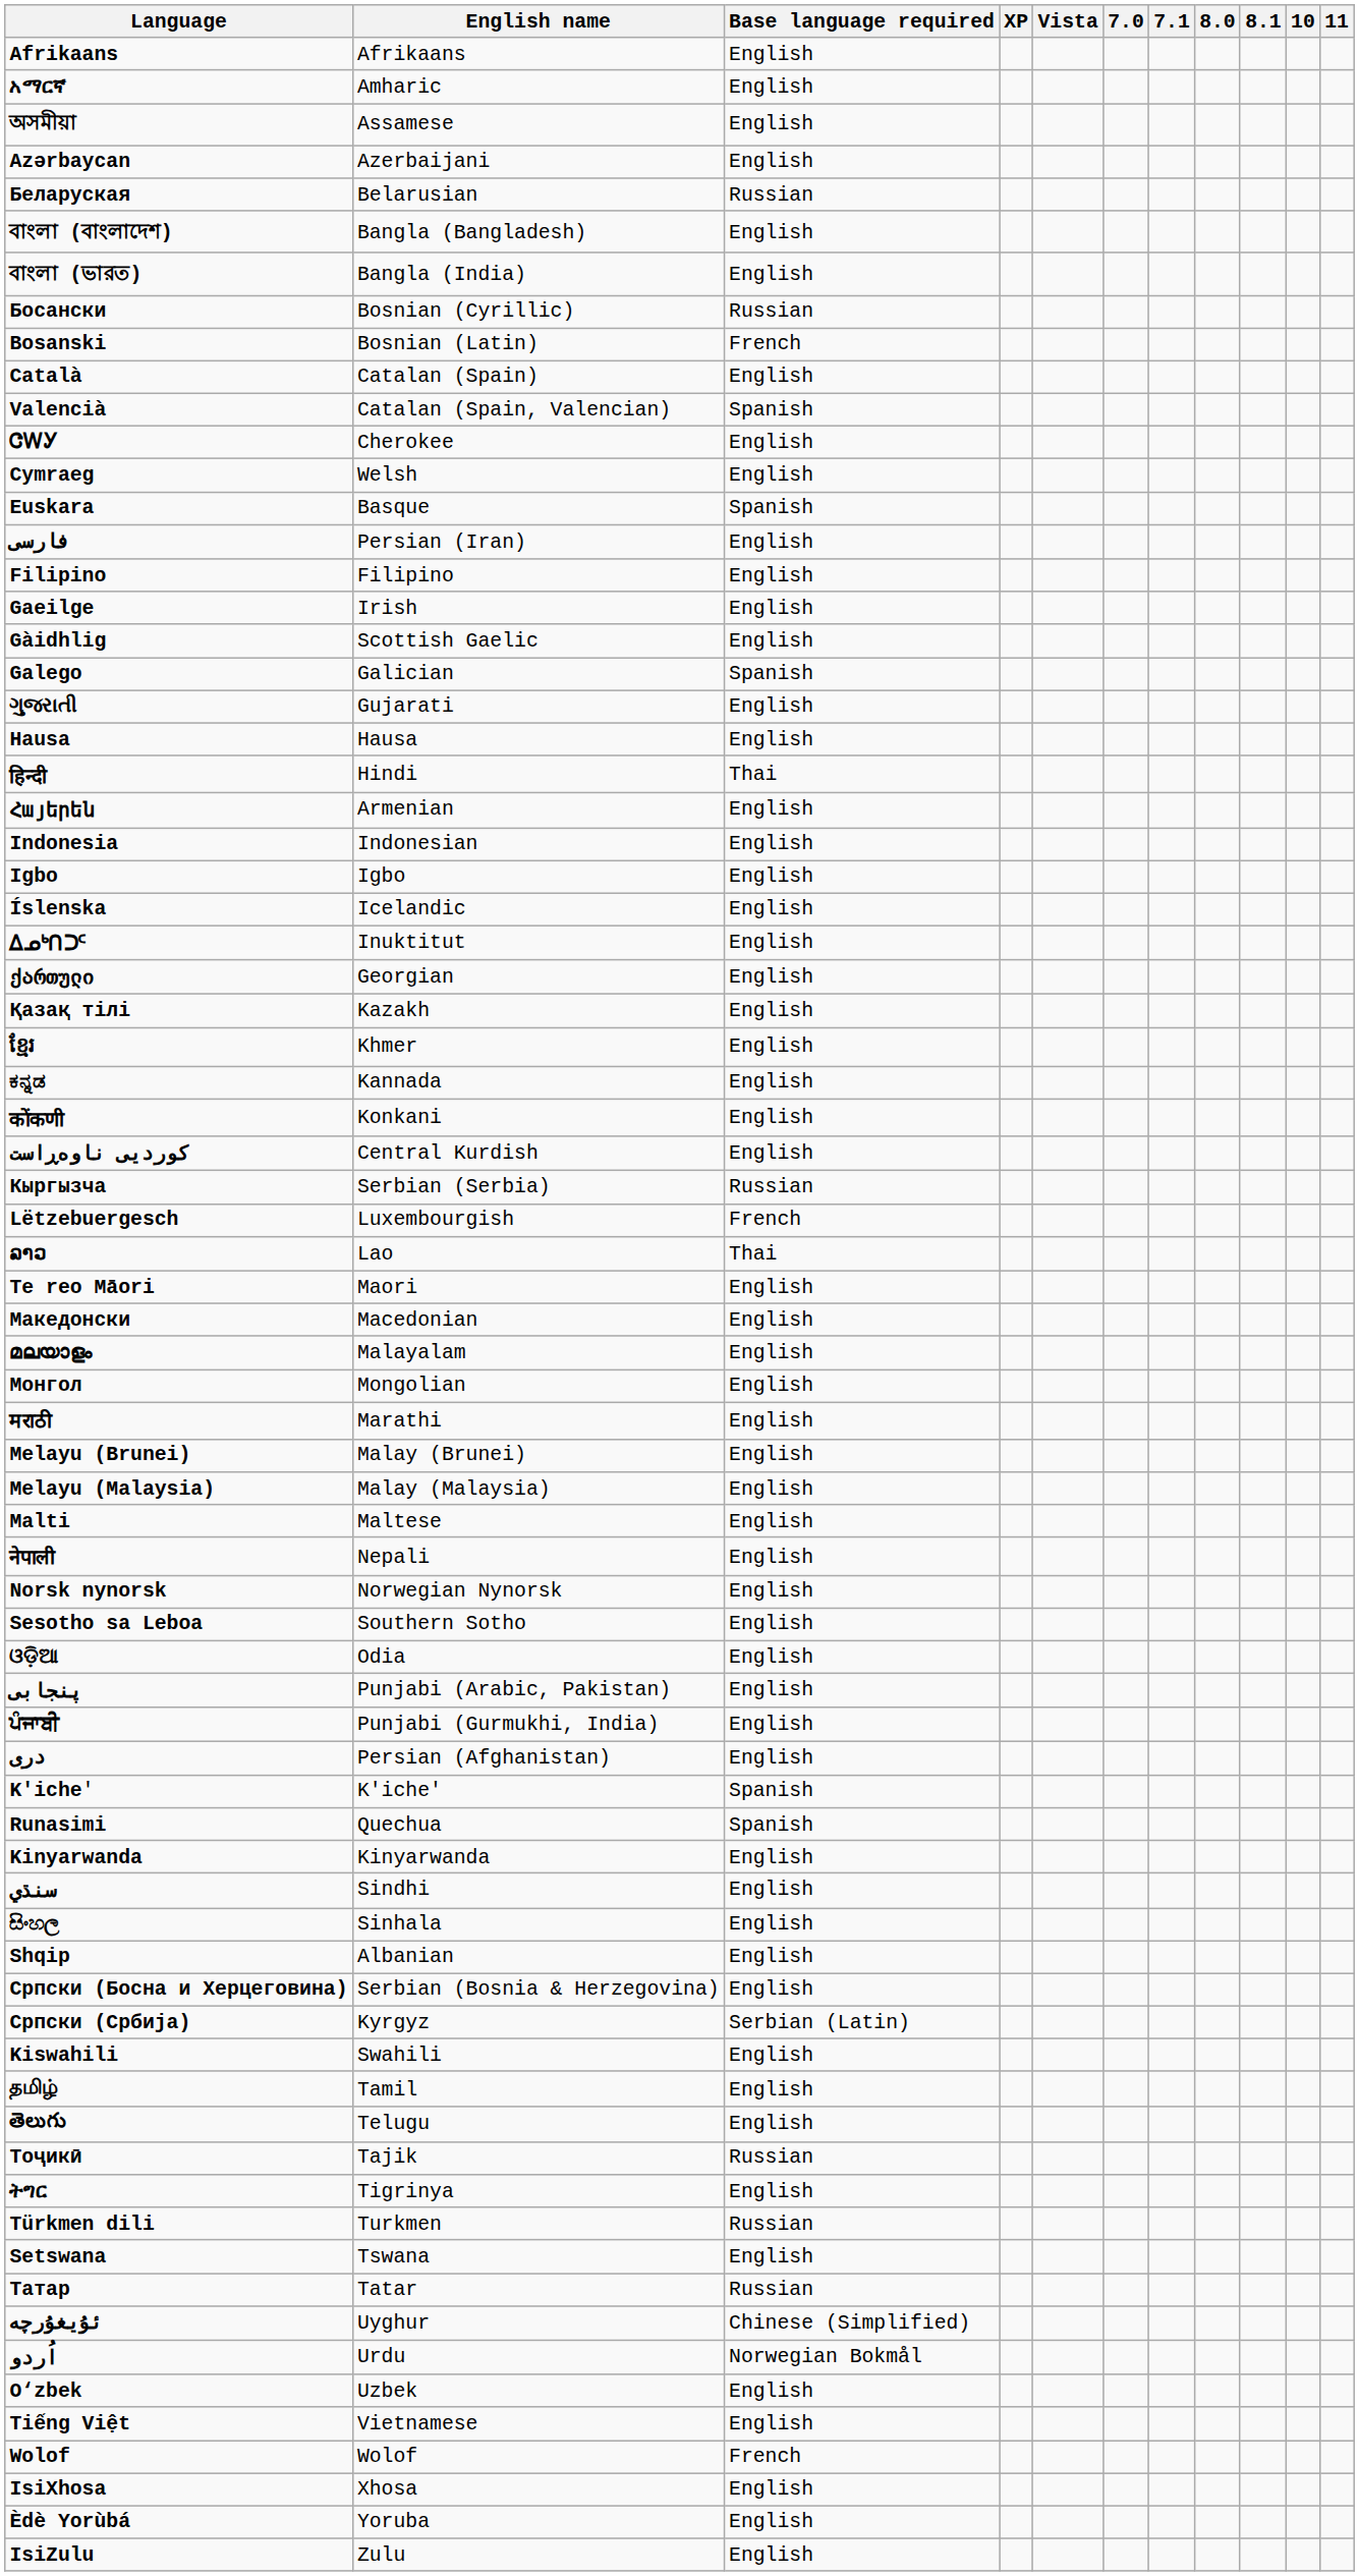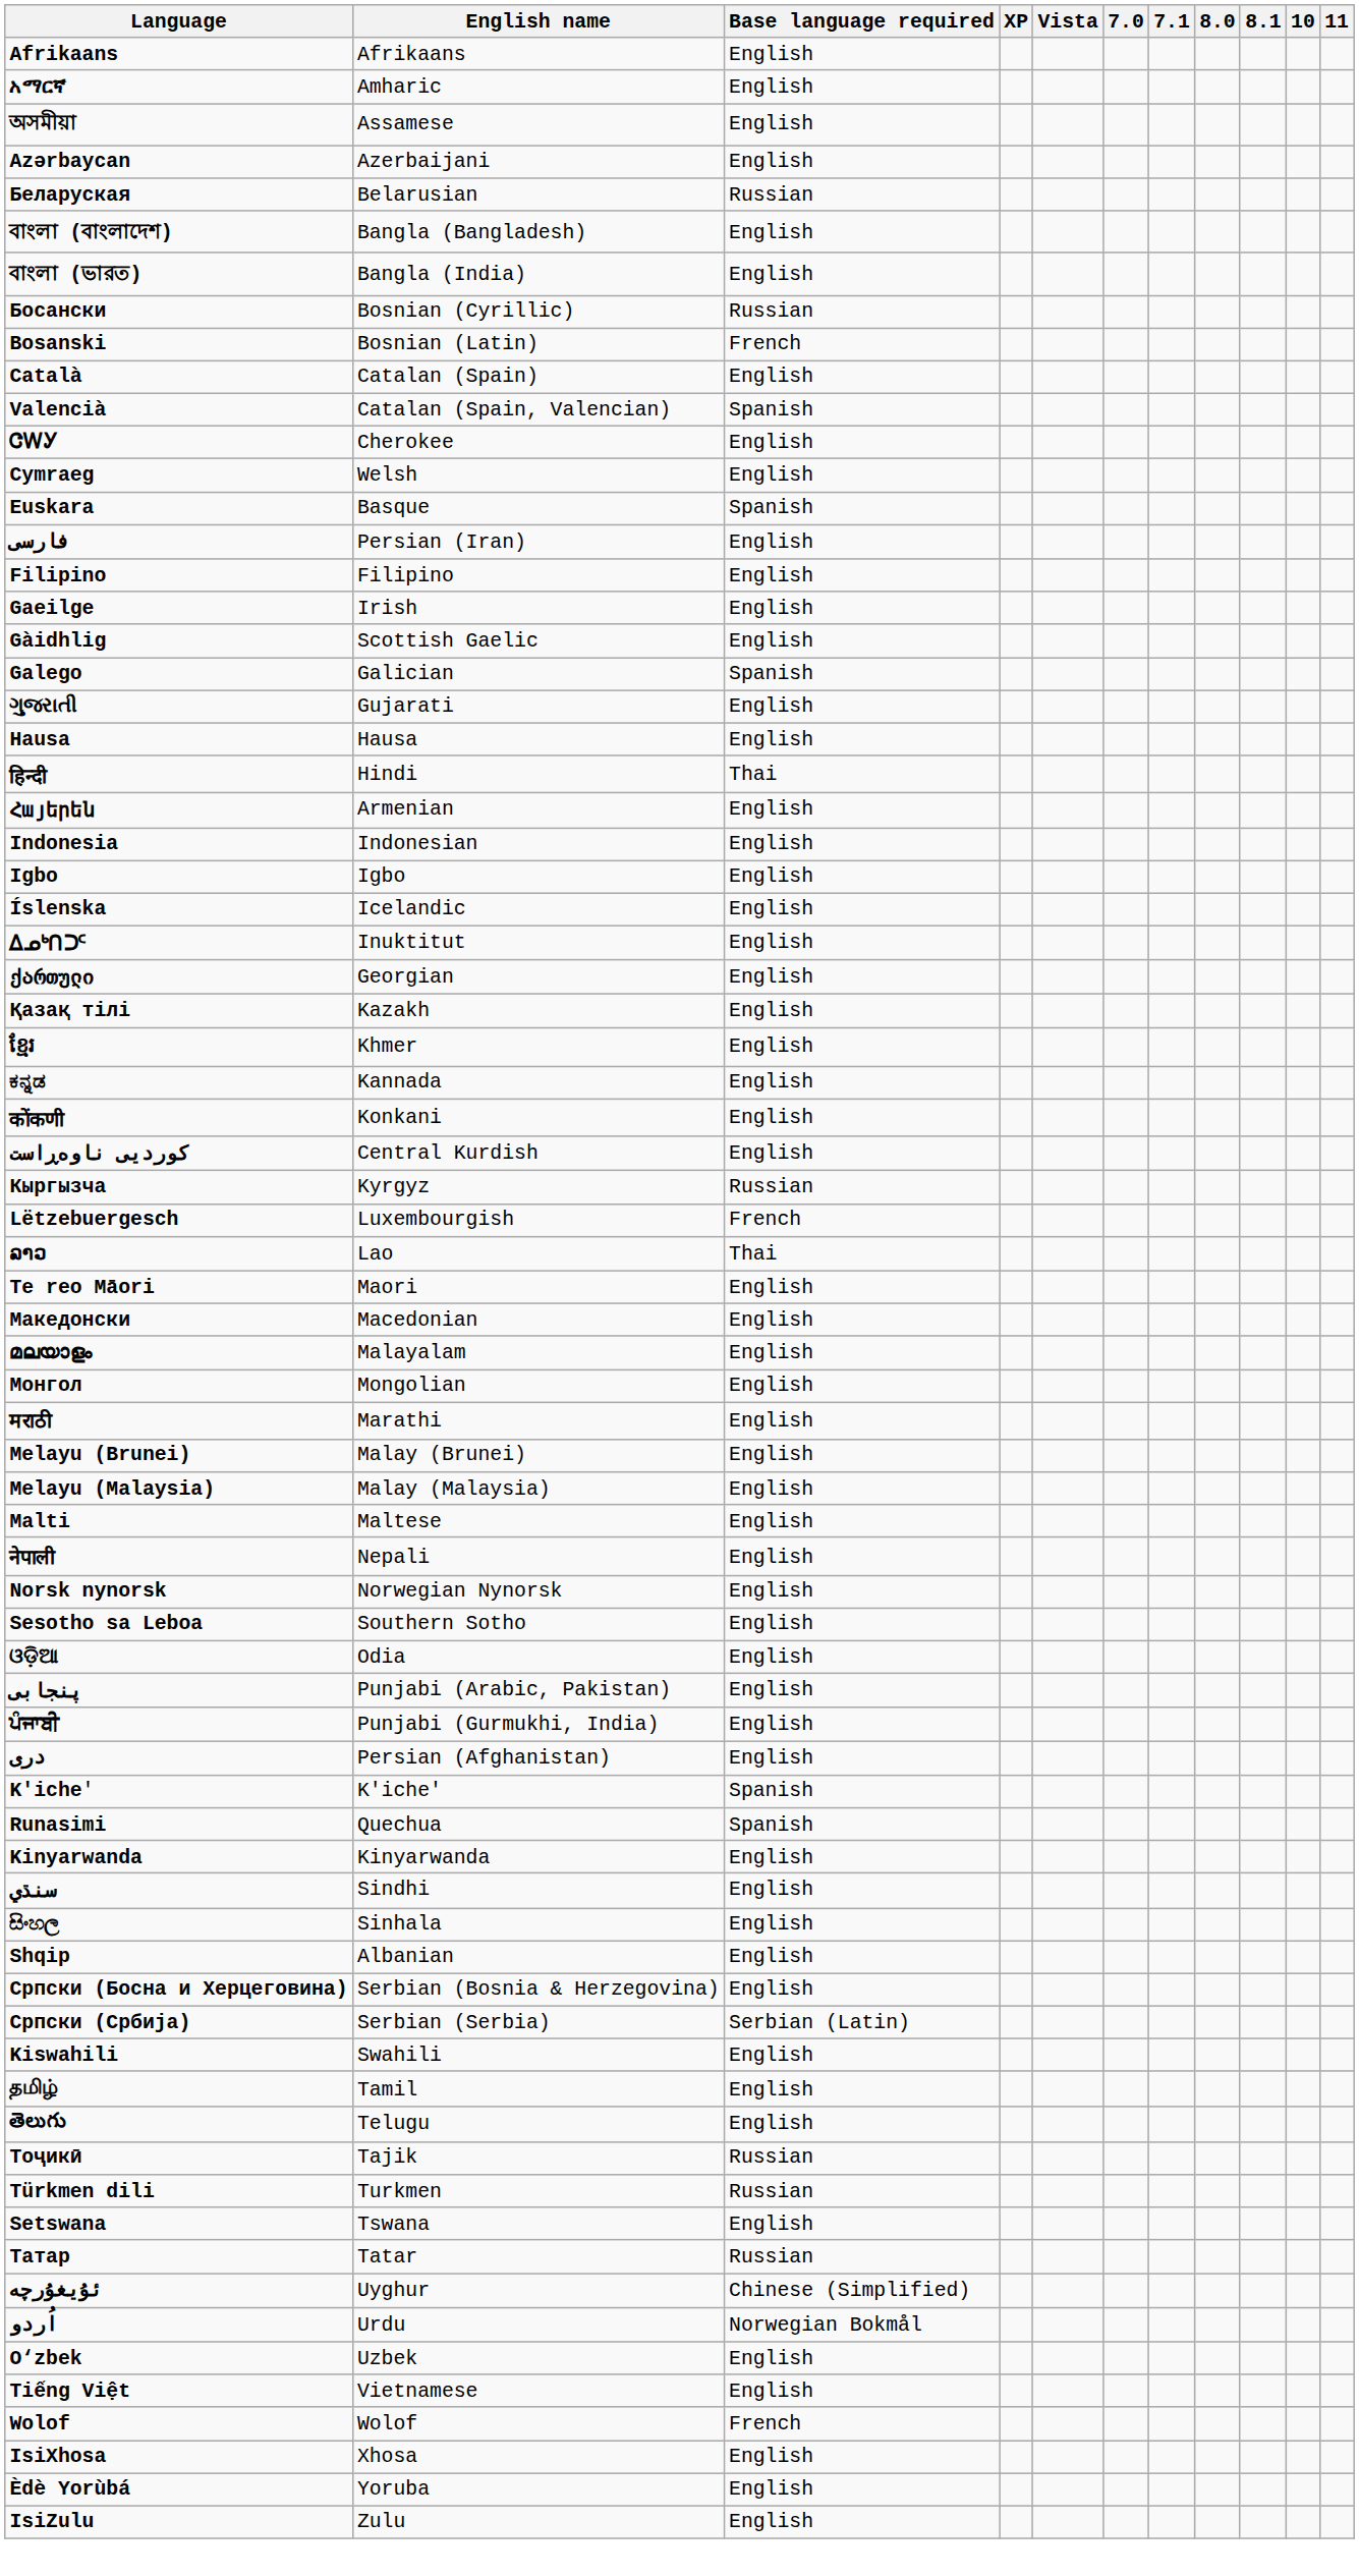Кыргызча | English name: Serbian (Serbia) -> Kyrgyz
Српски (Србија) | English name: Kyrgyz -> Serbian (Serbia)
- row: ትግር | Tigrinya | English
